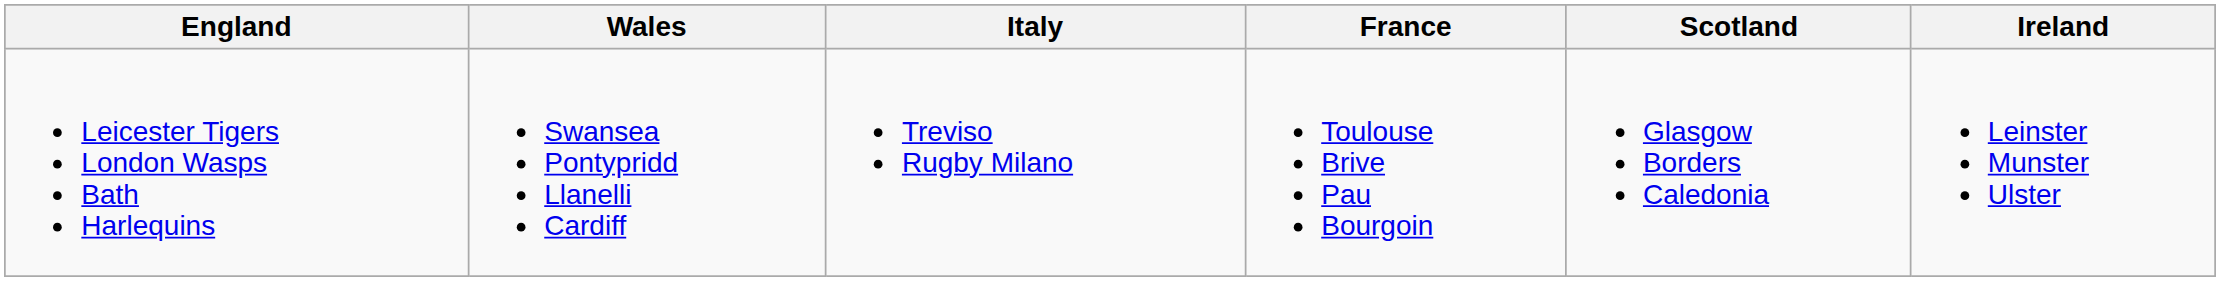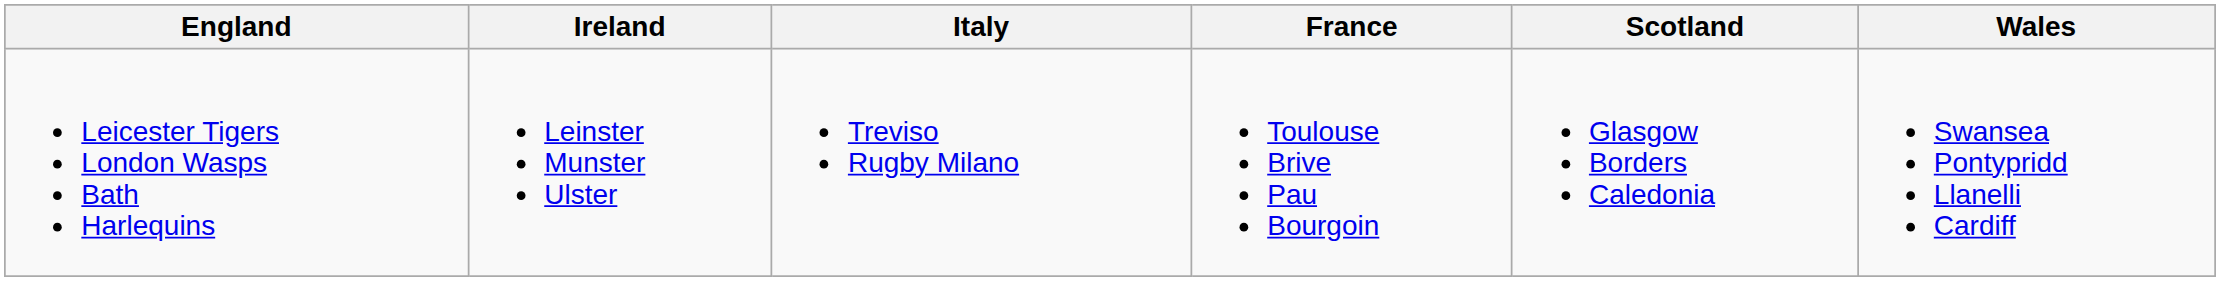columns swapped: Ireland <-> Wales
